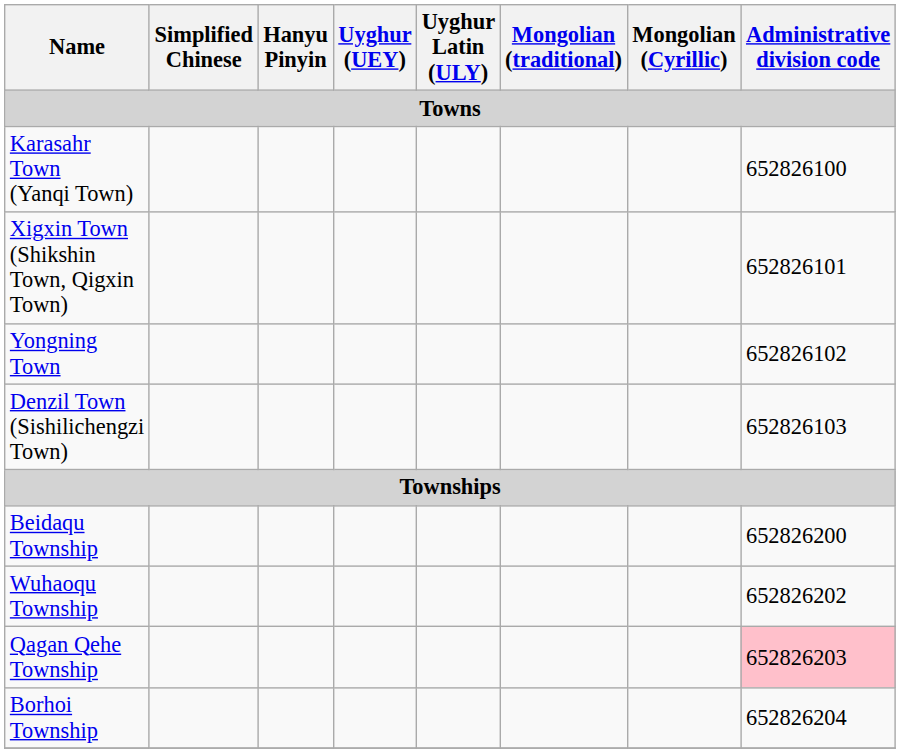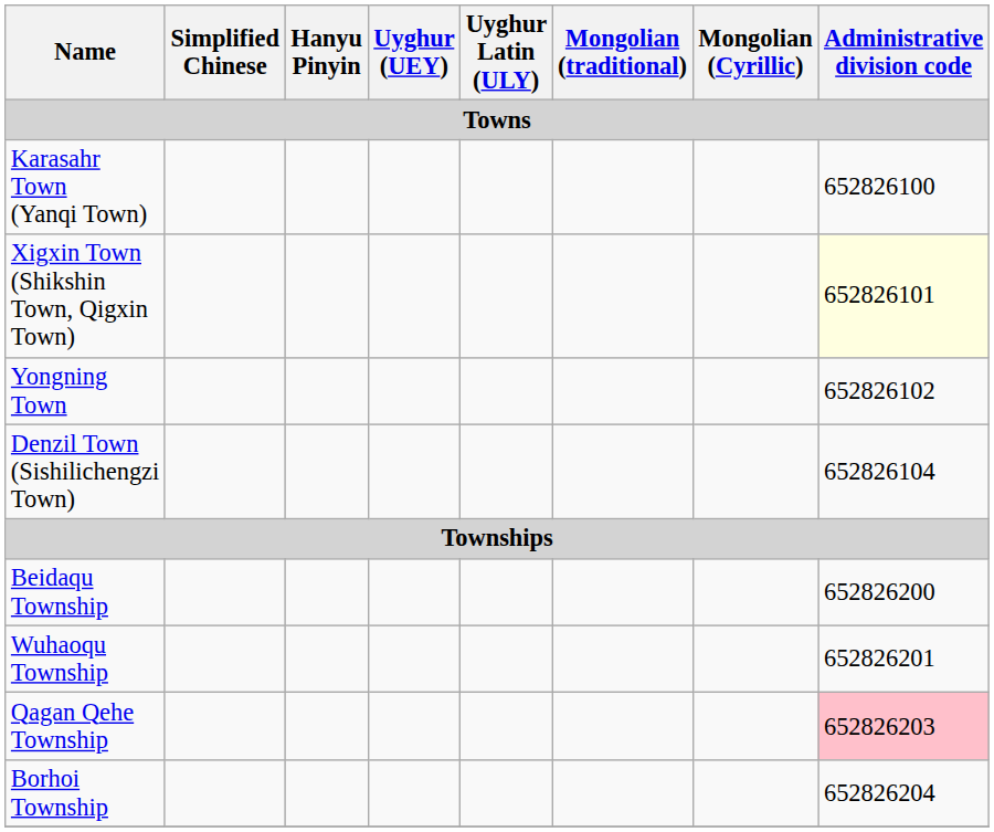Xigxin Town (Shikshin Town, Qigxin Town) | Administrative division code: no background -> lightyellow background
Denzil Town (Sishilichengzi Town) | Administrative division code: 652826103 -> 652826104
Wuhaoqu Township | Administrative division code: 652826202 -> 652826201
